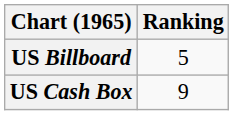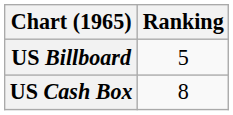US Cash Box | Ranking: 9 -> 8
